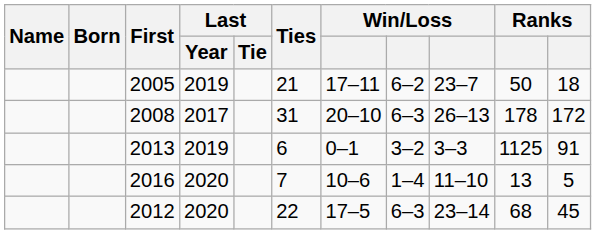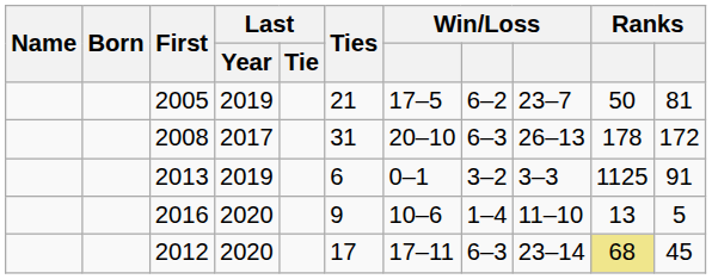2005 | column 7: 17–11 -> 17–5
2005 | column 11: 18 -> 81
2016 | Ties: 7 -> 9
2012 | Ties: 22 -> 17
2012 | column 7: 17–5 -> 17–11
2012 | column 10: no background -> khaki background
